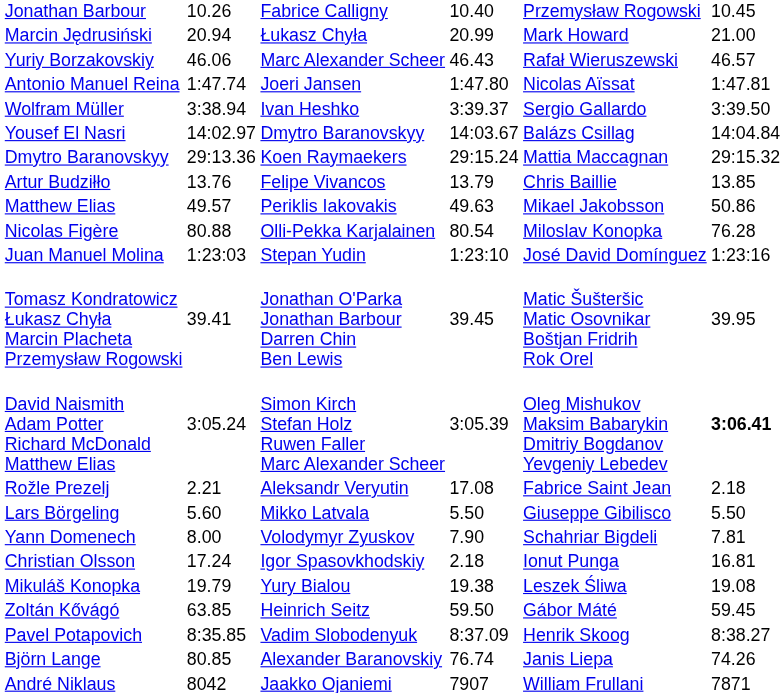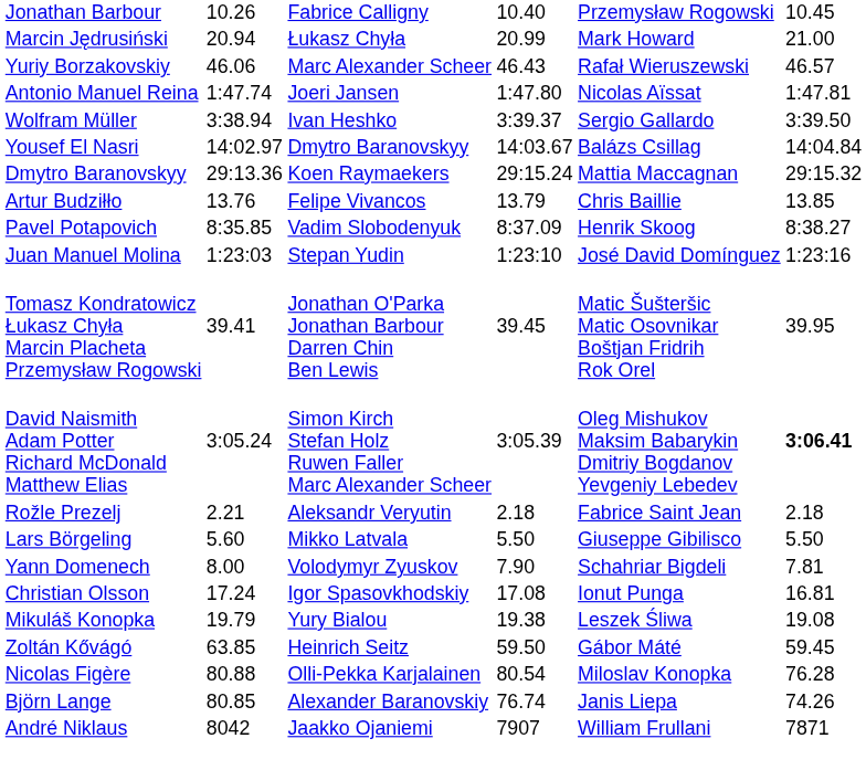- row: Matthew Elias | 49.57 | Periklis Iakovakis | 49.63 | Mikael Jakobsson | 50.86
rows swapped: Pavel Potapovich <-> Nicolas Figère
Rožle Prezelj | column 5: 17.08 -> 2.18
Christian Olsson | column 5: 2.18 -> 17.08
